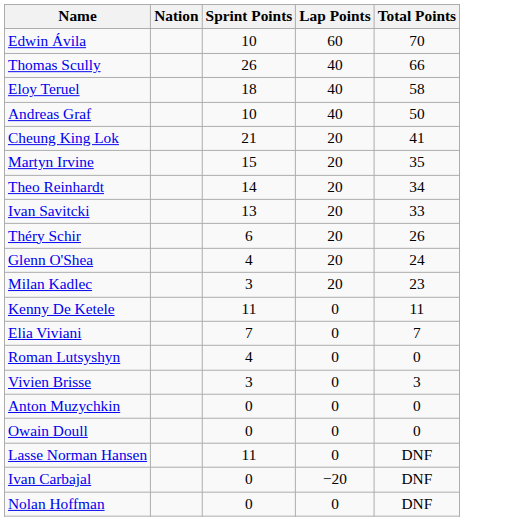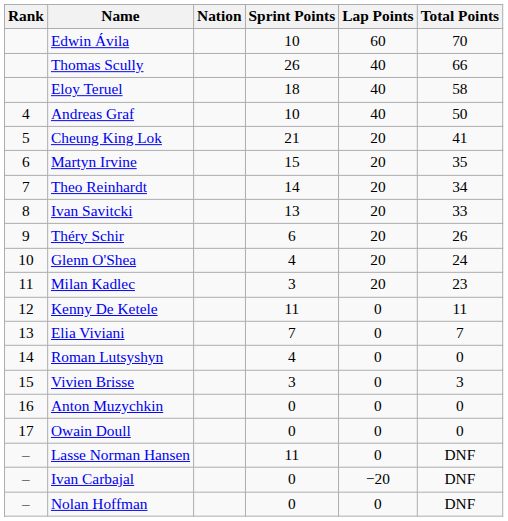+ column: Rank | 4 | 5 | 6 | 7 | 8 | 9 | 10 | 11 | 12 | 13 | 14 | 15 | 16 | 17 | – | – | –
